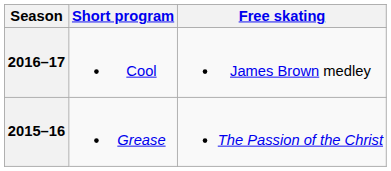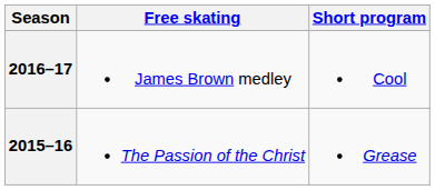columns swapped: Short program <-> Free skating
